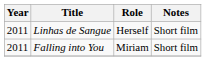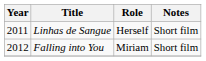Falling into You | Year: 2011 -> 2012
